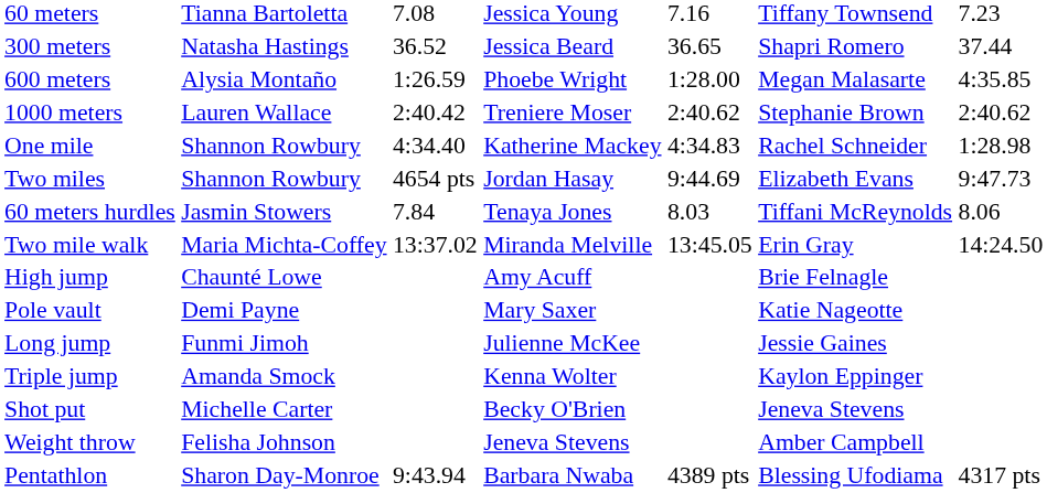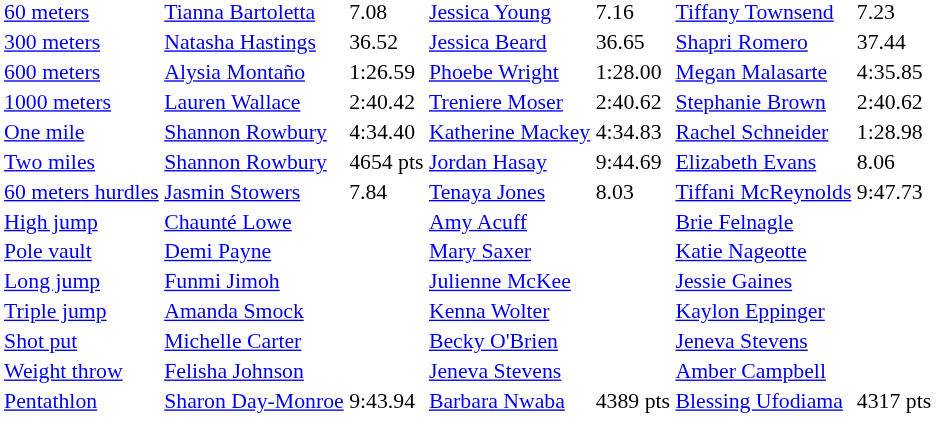Two miles | column 7: 9:47.73 -> 8.06
60 meters hurdles | column 7: 8.06 -> 9:47.73
- row: Two mile walk | Maria Michta-Coffey | 13:37.02 | Miranda Melville | 13:45.05 | Erin Gray | 14:24.50
